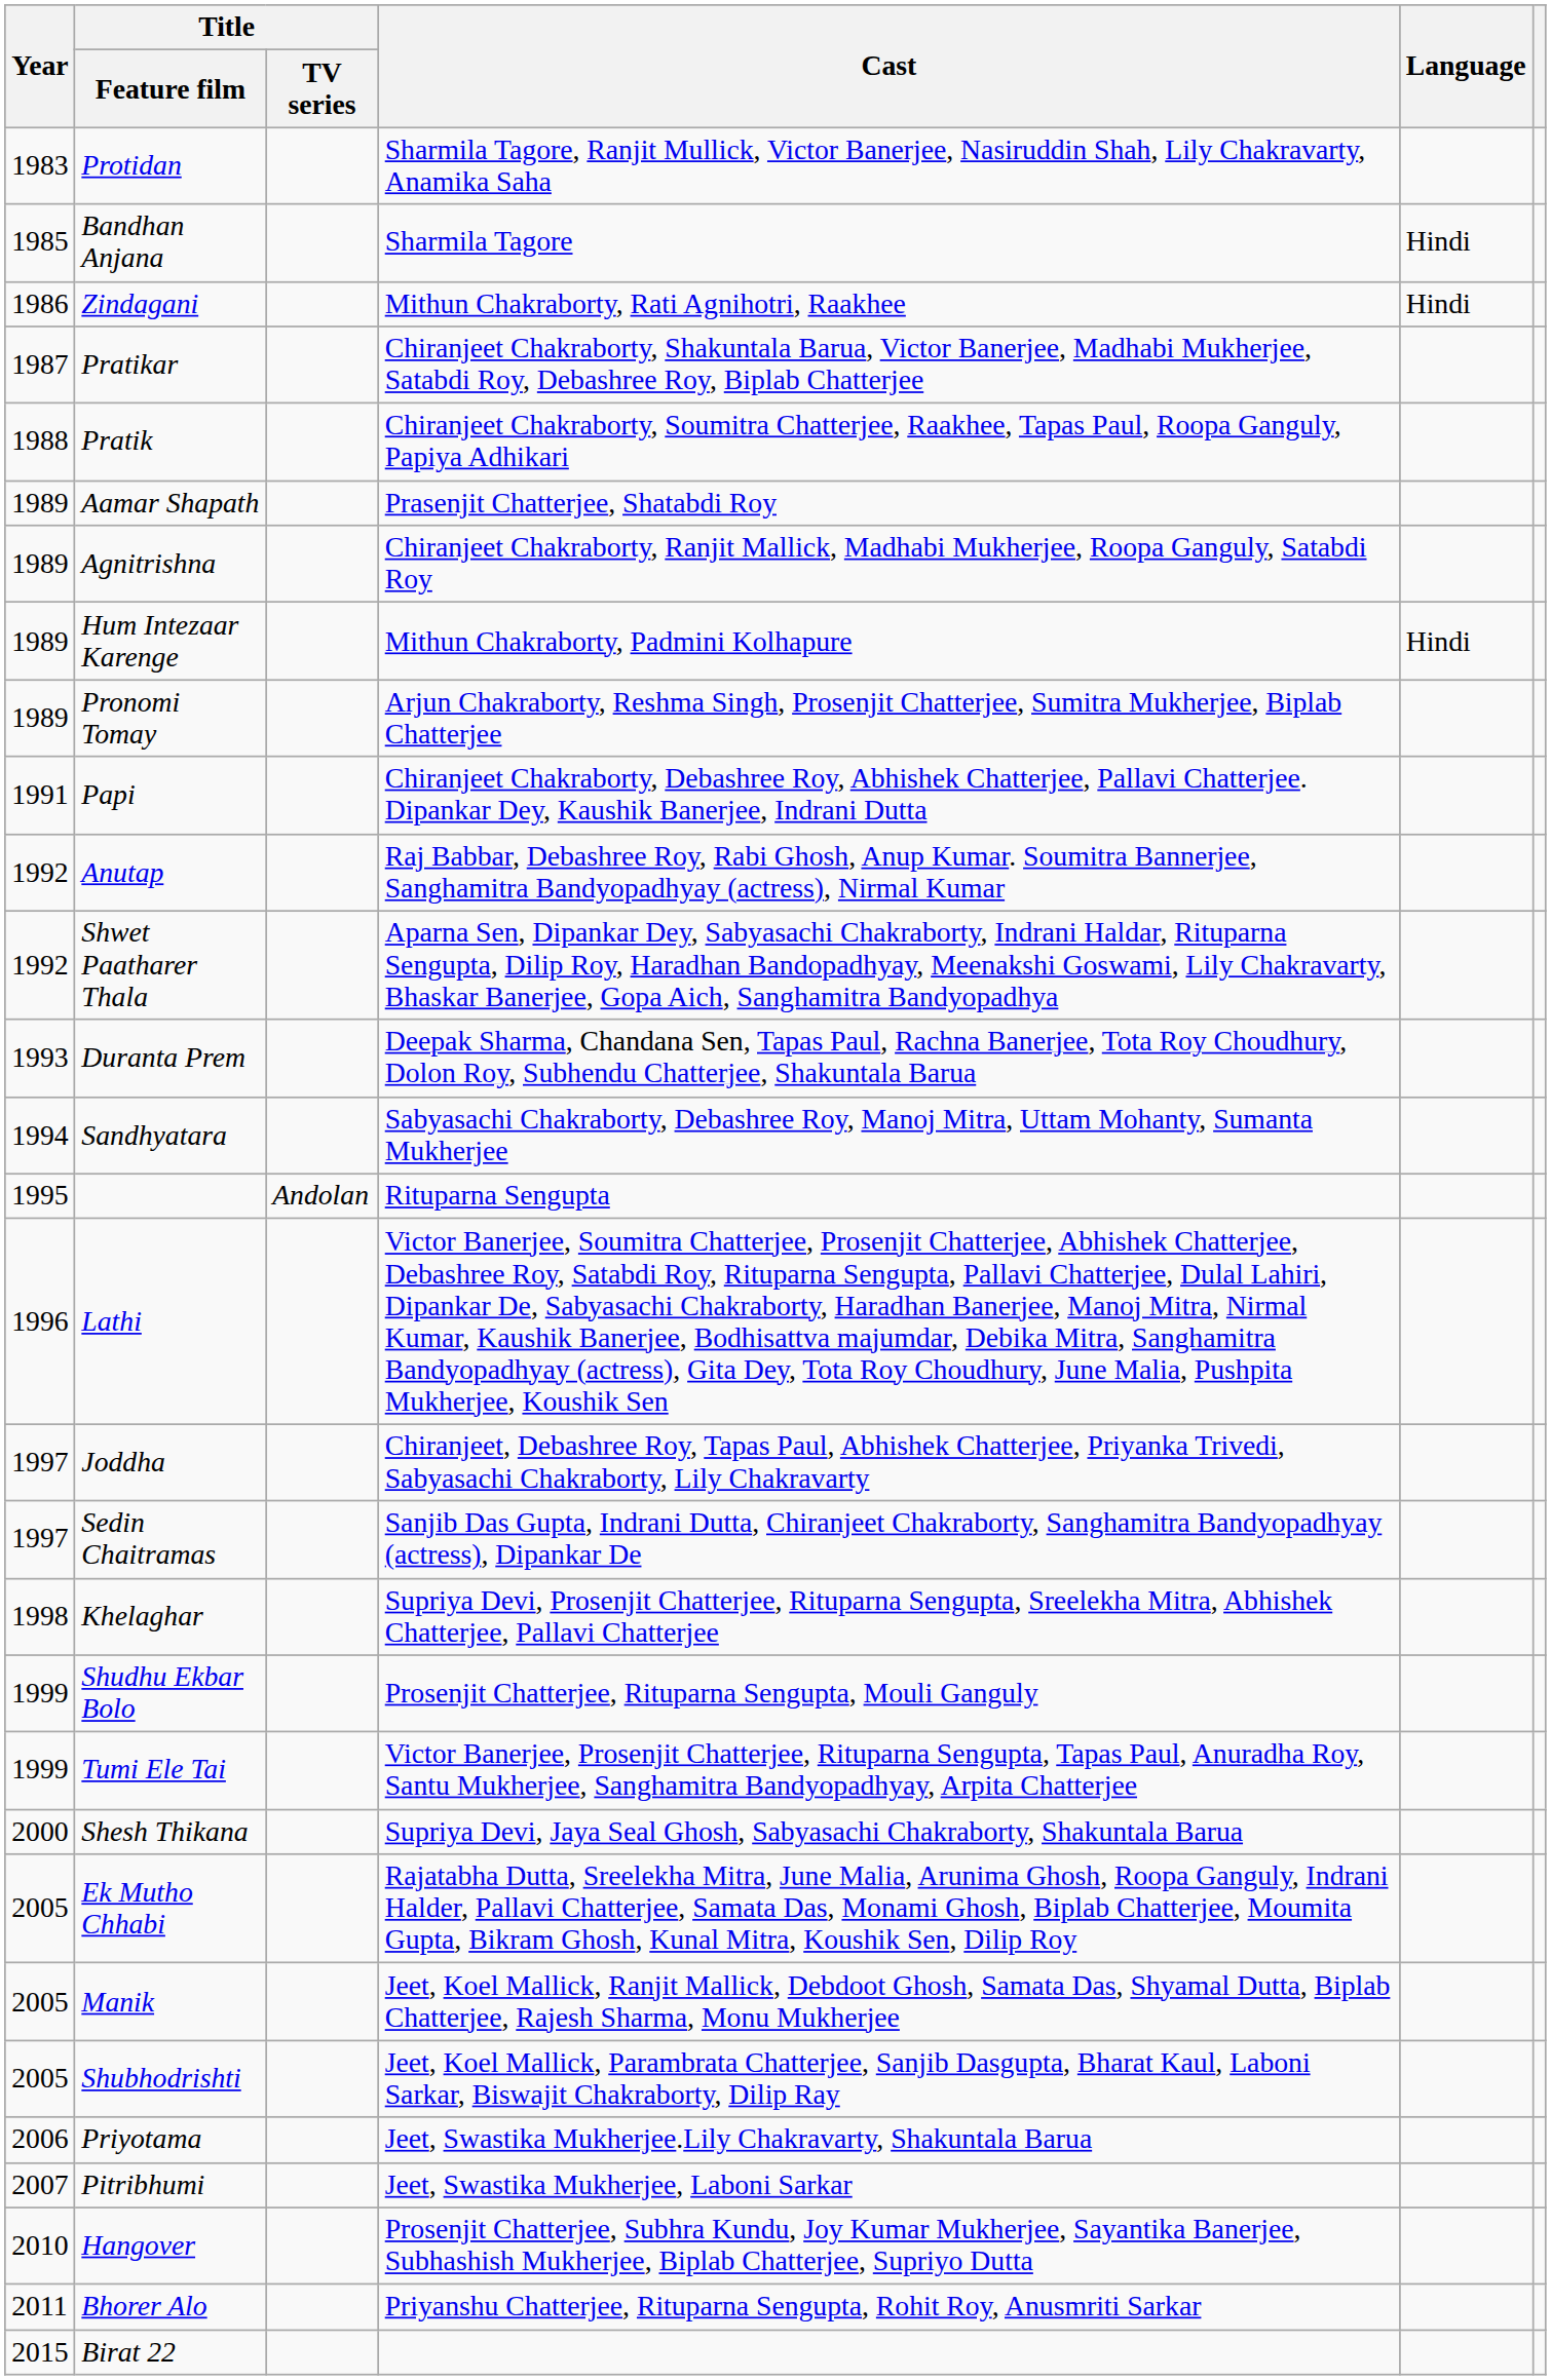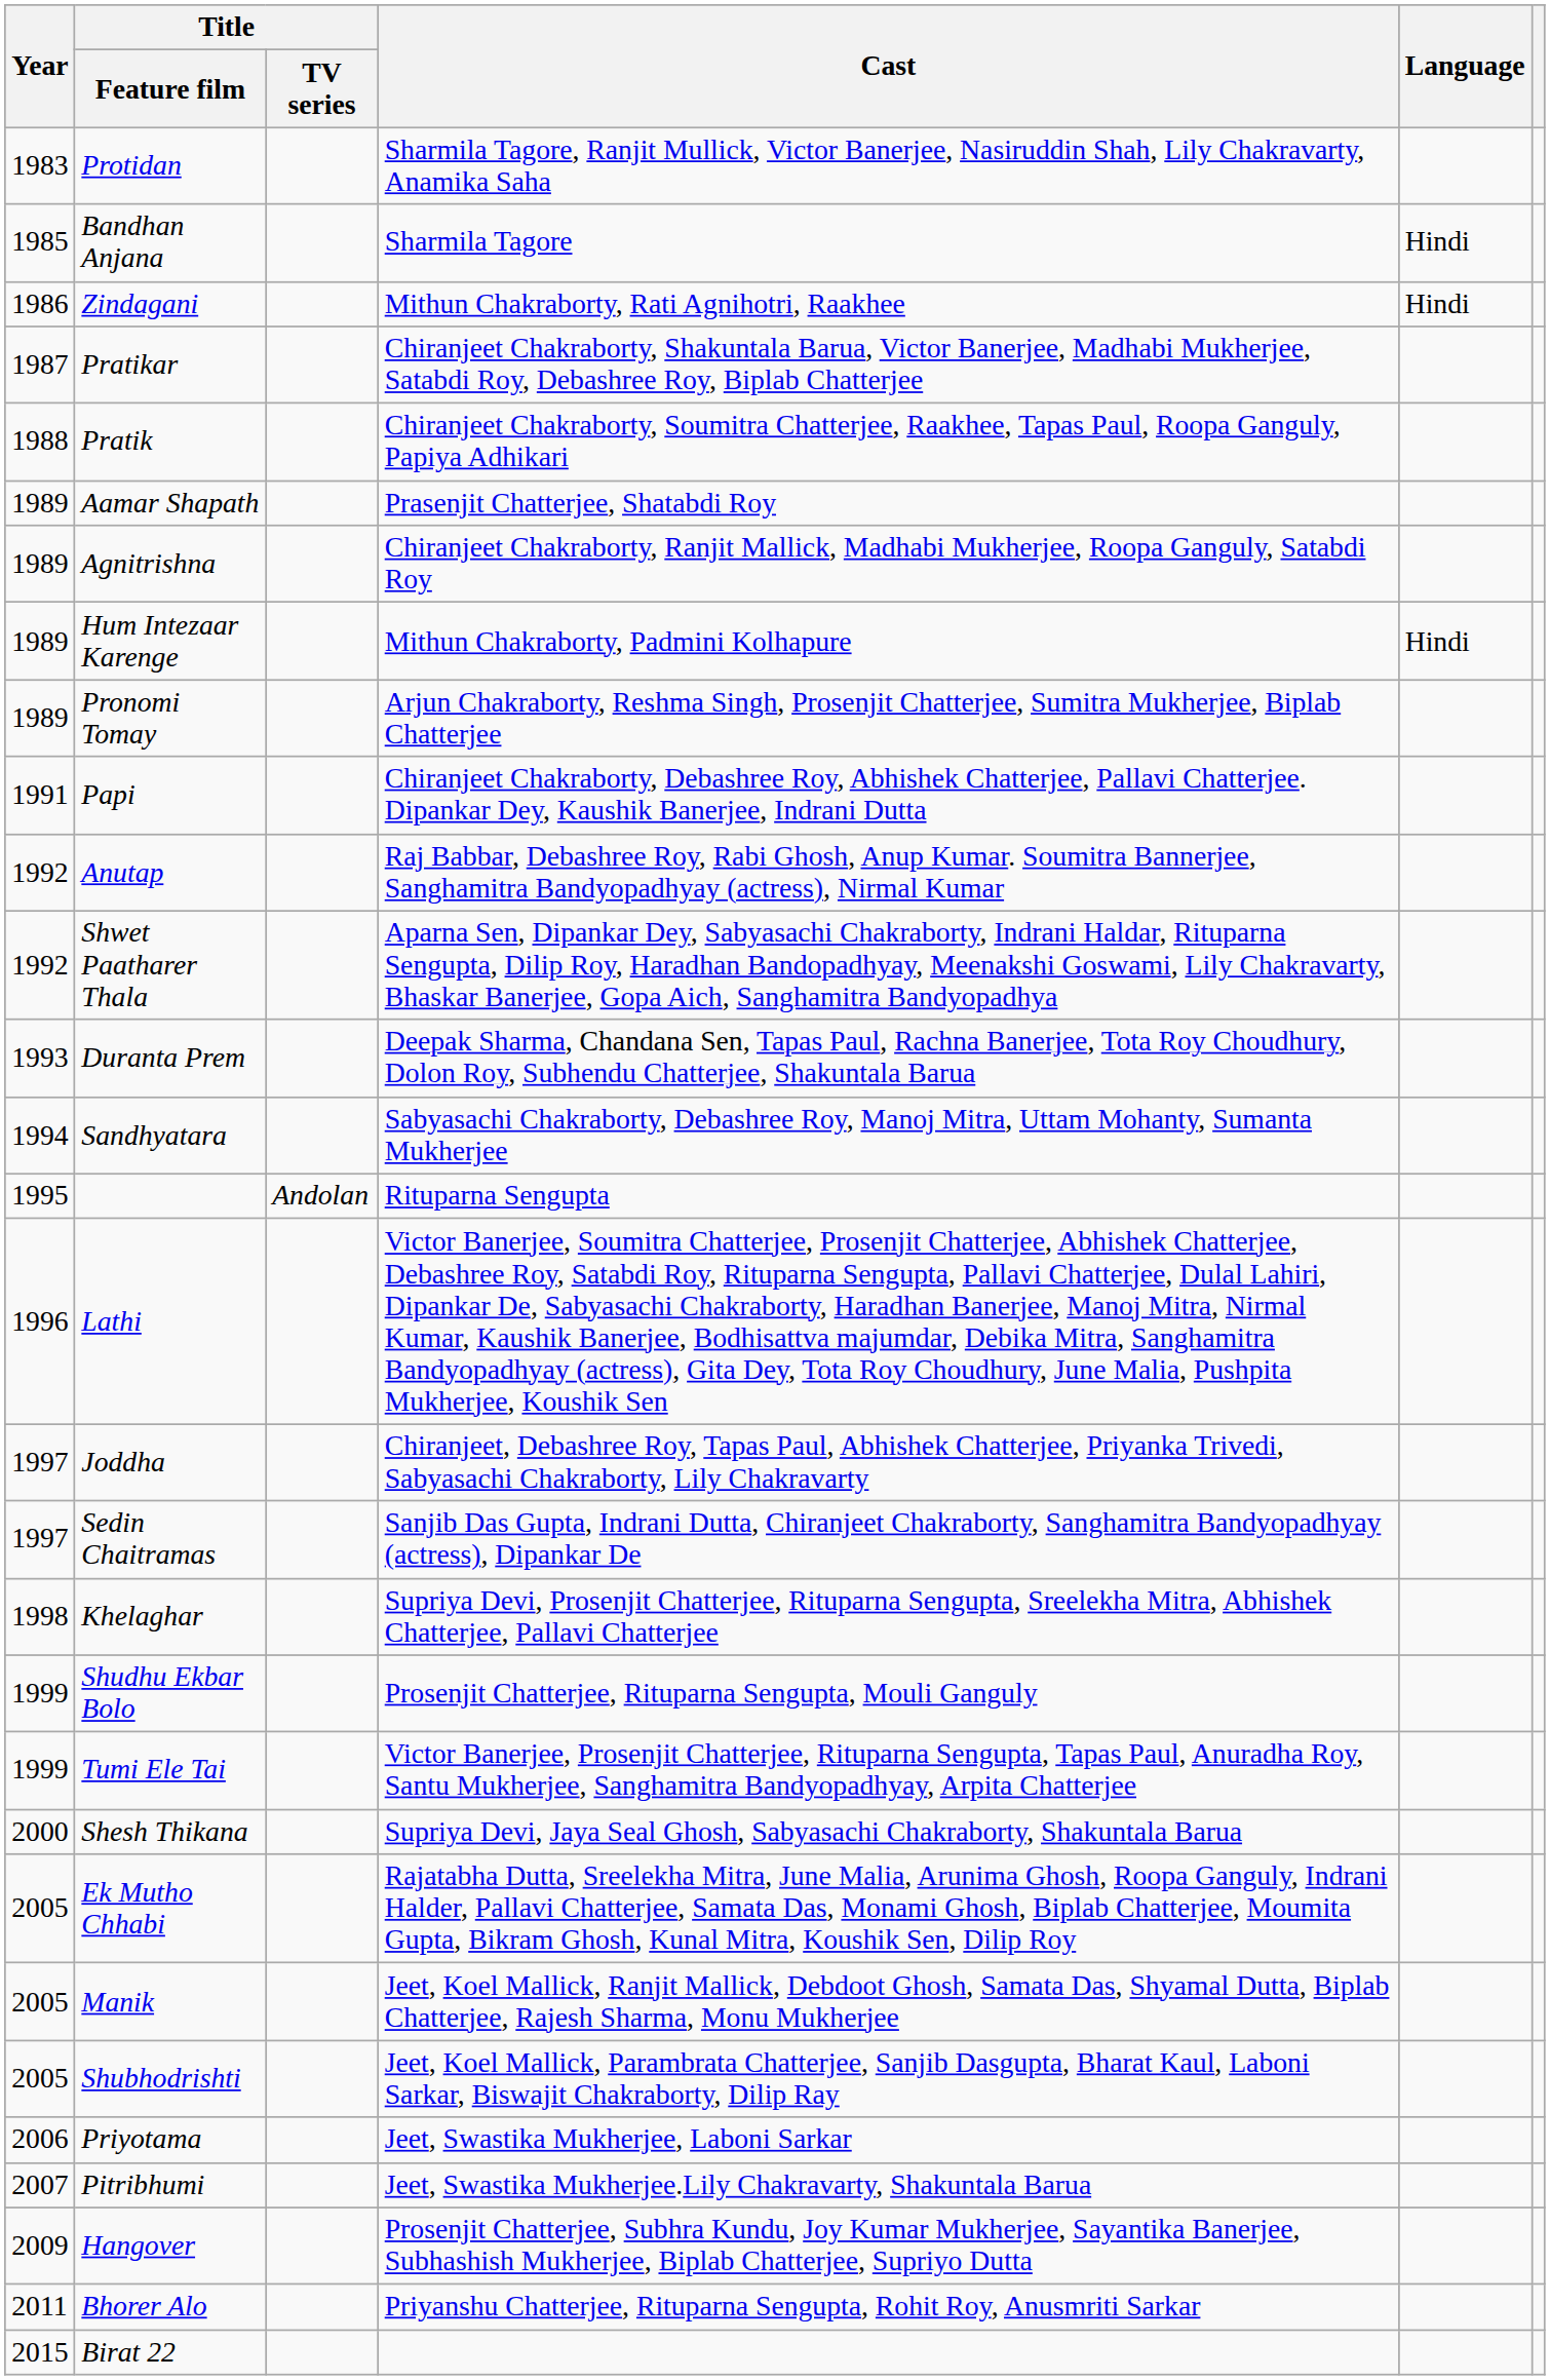Priyotama | Cast: Jeet, Swastika Mukherjee.Lily Chakravarty, Shakuntala Barua -> Jeet, Swastika Mukherjee, Laboni Sarkar
Pitribhumi | Cast: Jeet, Swastika Mukherjee, Laboni Sarkar -> Jeet, Swastika Mukherjee.Lily Chakravarty, Shakuntala Barua
Hangover | Year: 2010 -> 2009
